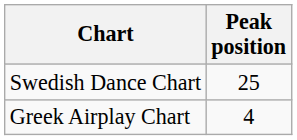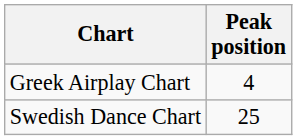rows swapped: Greek Airplay Chart <-> Swedish Dance Chart
